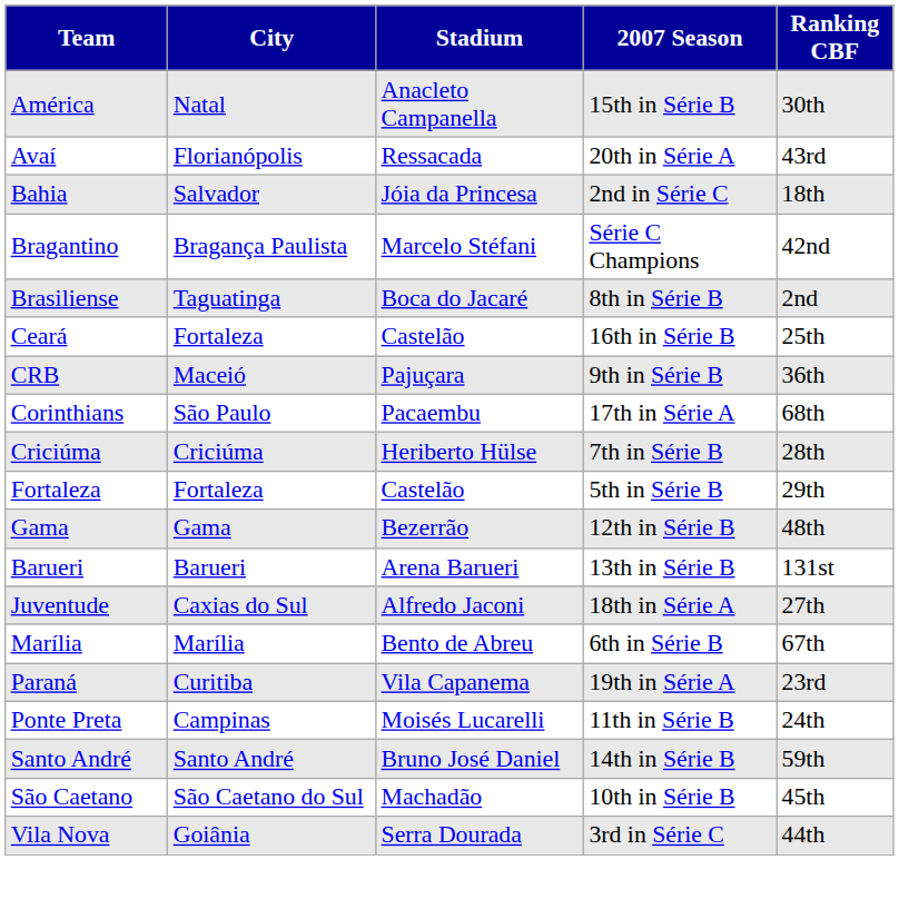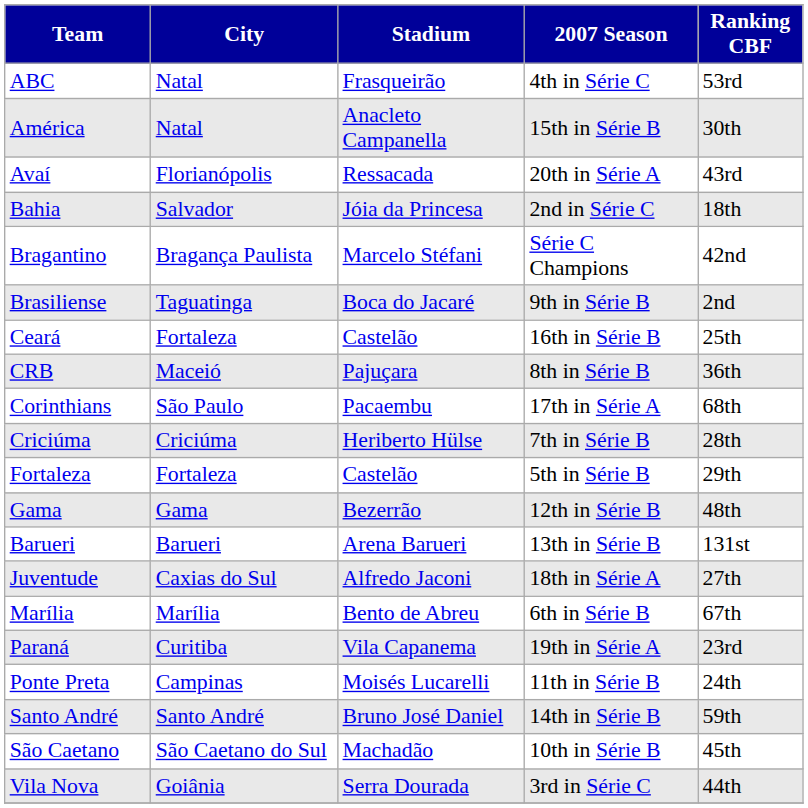+ row: ABC | Natal | Frasqueirão | 4th in Série C | 53rd
Brasiliense | 2007 Season: 8th in Série B -> 9th in Série B
CRB | 2007 Season: 9th in Série B -> 8th in Série B
